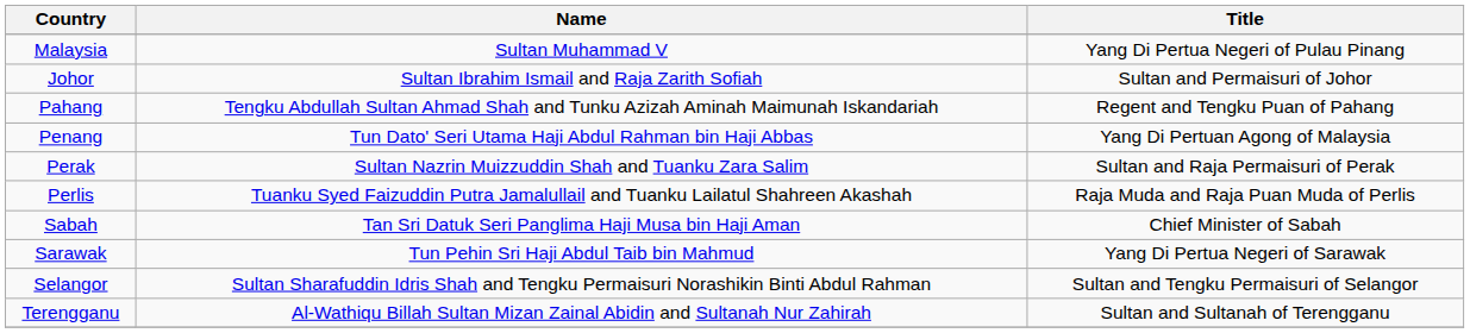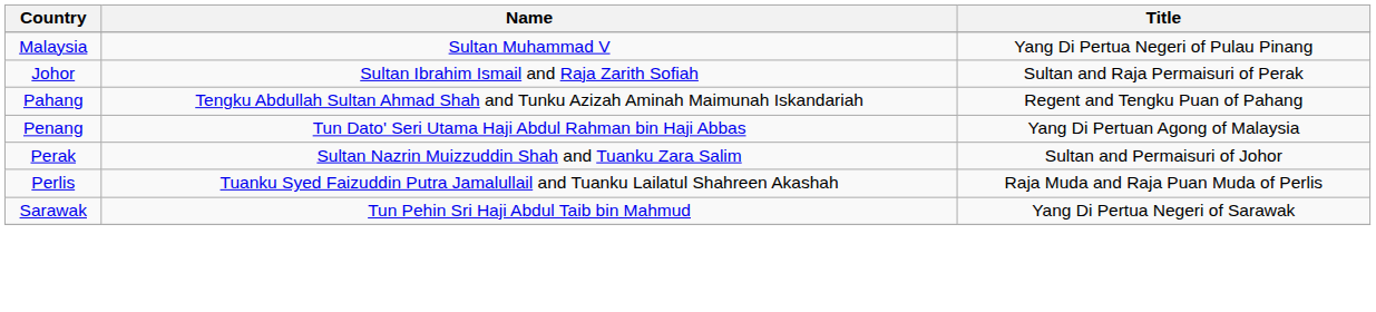Johor | Title: Sultan and Permaisuri of Johor -> Sultan and Raja Permaisuri of Perak
Perak | Title: Sultan and Raja Permaisuri of Perak -> Sultan and Permaisuri of Johor
- row: Sabah | Tan Sri Datuk Seri Panglima Haji Musa bin Haji Aman | Chief Minister of Sabah
- row: Selangor | Sultan Sharafuddin Idris Shah and Tengku Permaisuri Norashikin Binti Abdul Rahman | Sultan and Tengku Permaisuri of Selangor
- row: Terengganu | Al-Wathiqu Billah Sultan Mizan Zainal Abidin and Sultanah Nur Zahirah | Sultan and Sultanah of Terengganu
